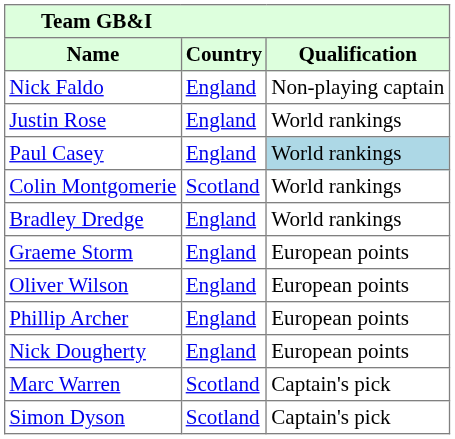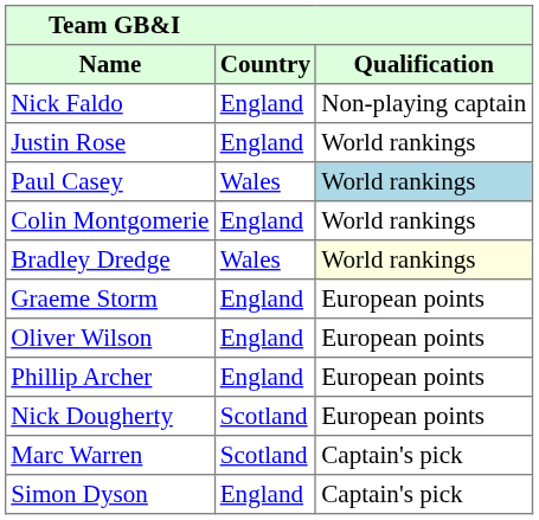Paul Casey | Country: England -> Wales
Colin Montgomerie | Country: Scotland -> England
Bradley Dredge | Country: England -> Wales
Bradley Dredge | Qualification: no background -> lightyellow background
Nick Dougherty | Country: England -> Scotland
Simon Dyson | Country: Scotland -> England
